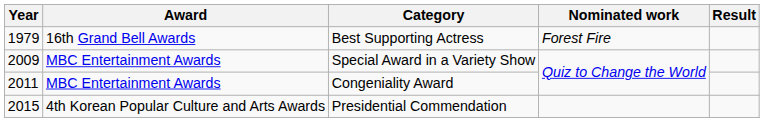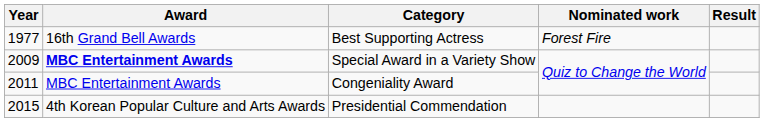Best Supporting Actress | Year: 1979 -> 1977
Special Award in a Variety Show | Award: normal -> bold
